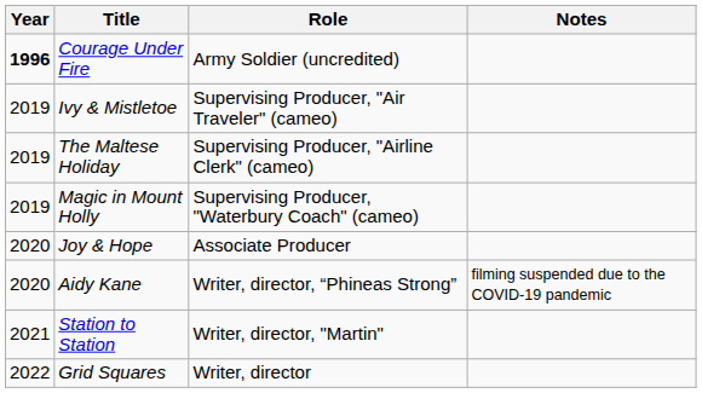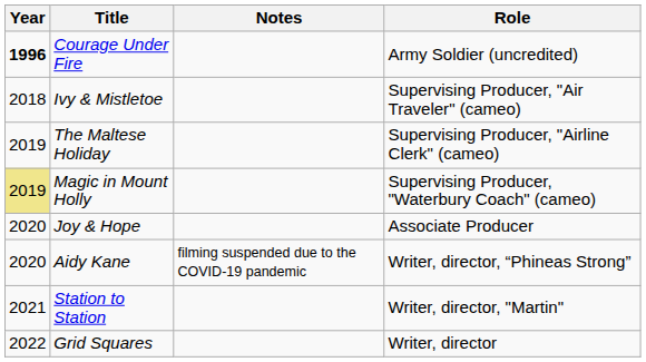columns swapped: Role <-> Notes
Ivy & Mistletoe | Year: 2019 -> 2018
Magic in Mount Holly | Year: no background -> khaki background
